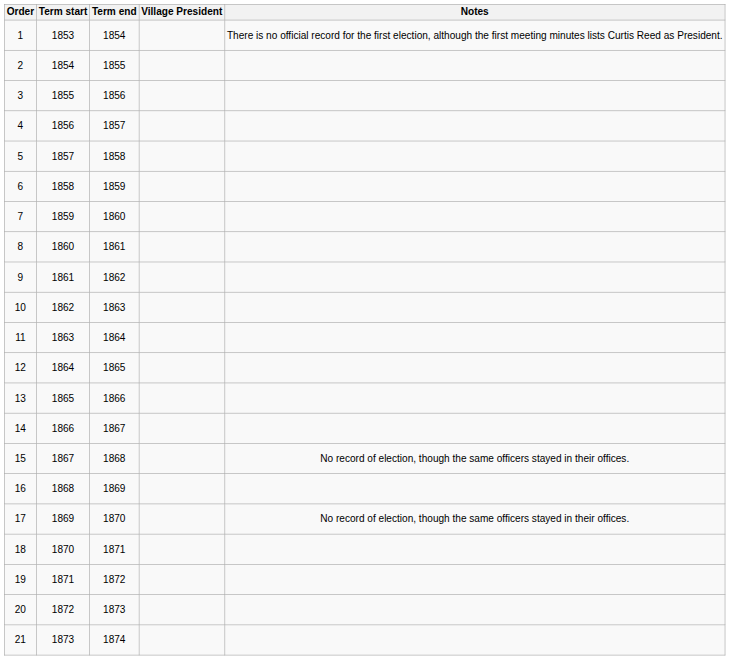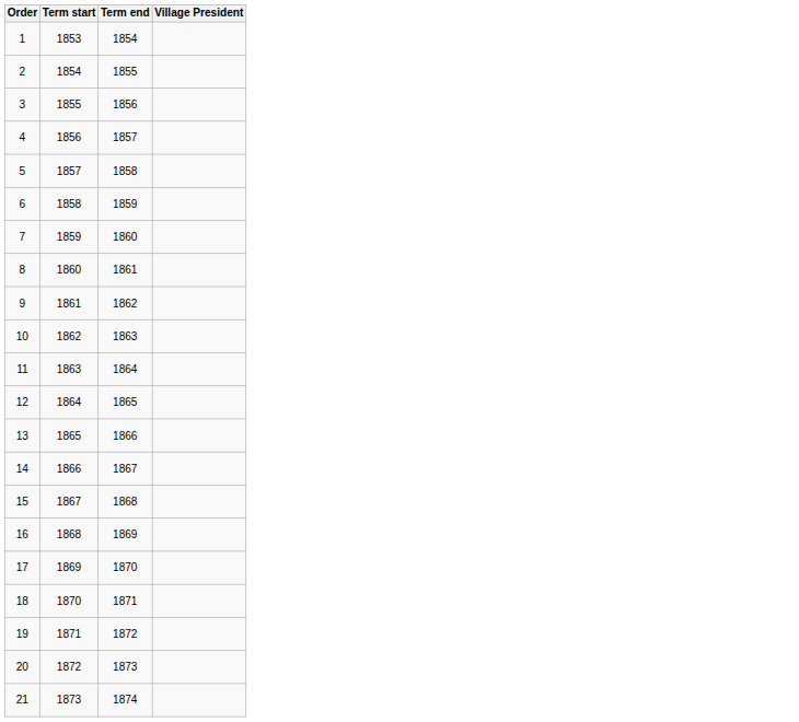- column: Notes | There is no official record for the first election, although the first meeting minutes lists Curtis Reed as President. | No record of election, though the same officers stayed in their offices. | No record of election, though the same officers stayed in their offices.
